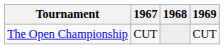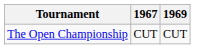- column: 1968
